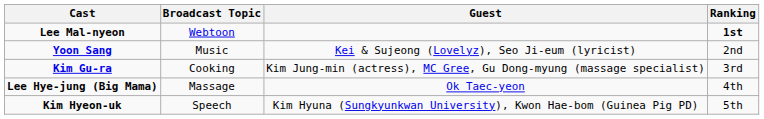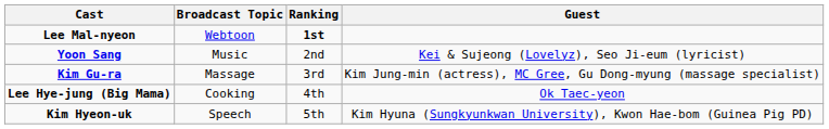columns swapped: Guest <-> Ranking
Kim Gu-ra | Broadcast Topic: Cooking -> Massage
Lee Hye-jung (Big Mama) | Broadcast Topic: Massage -> Cooking
